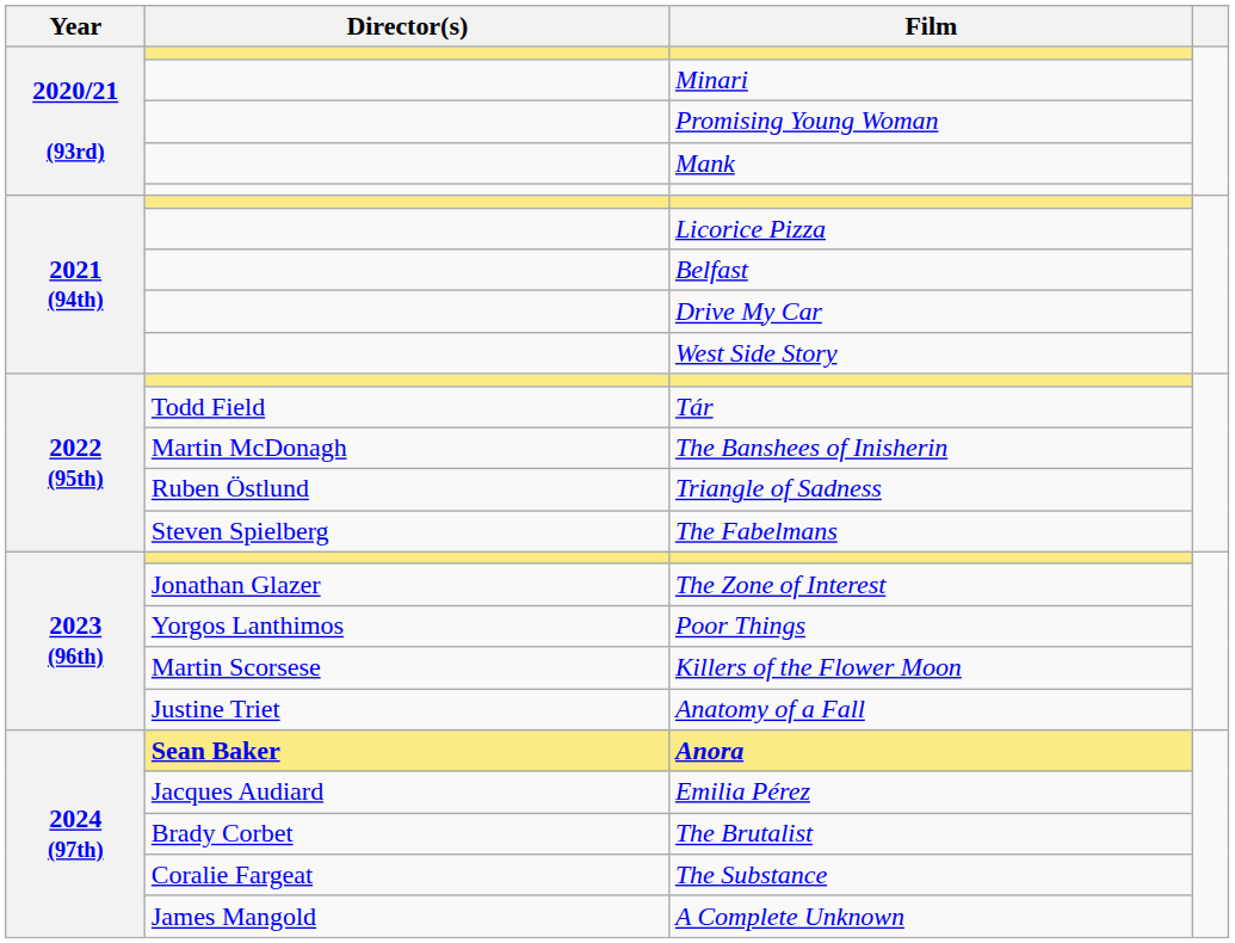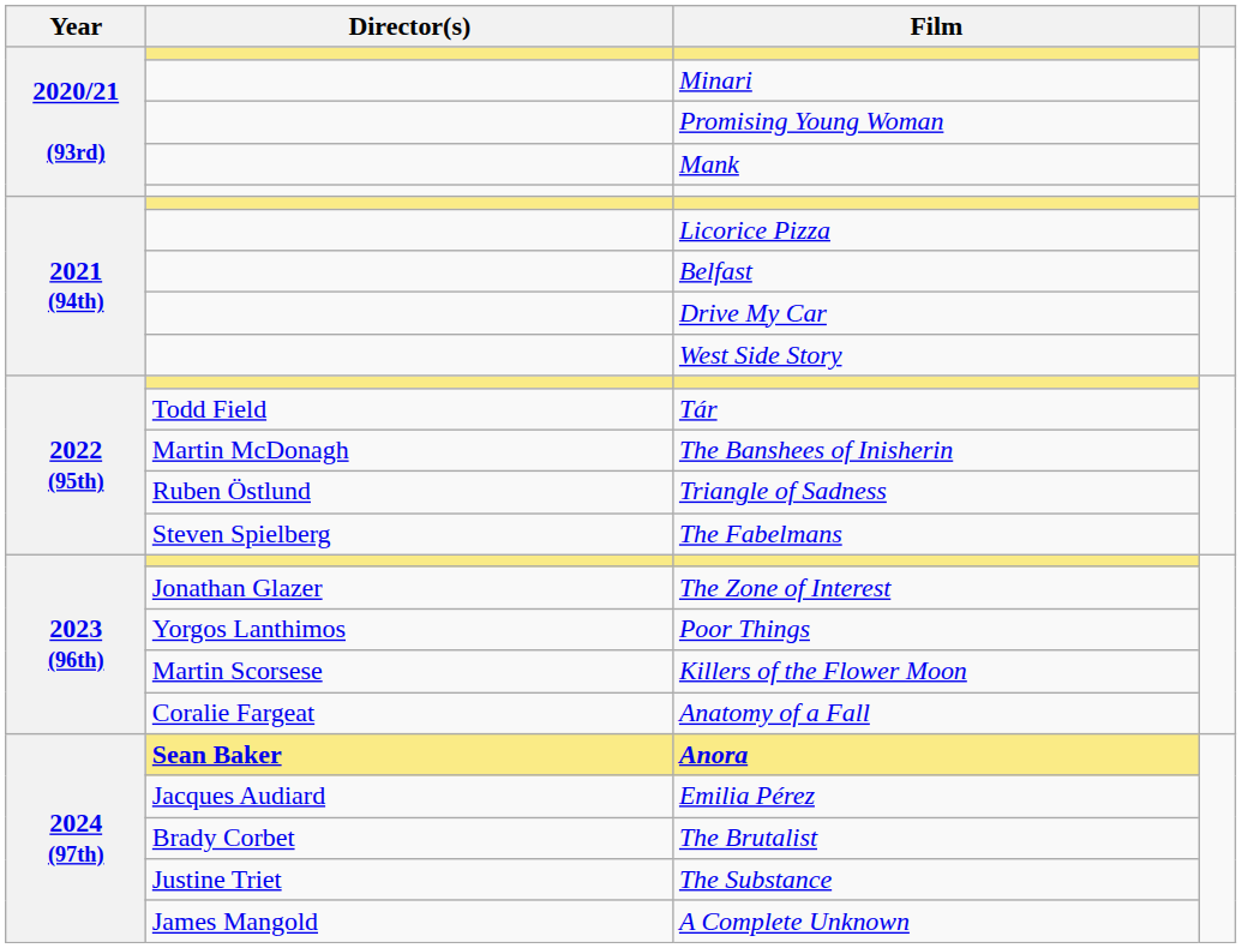Anatomy of a Fall | Director(s): Justine Triet -> Coralie Fargeat
The Substance | Director(s): Coralie Fargeat -> Justine Triet
